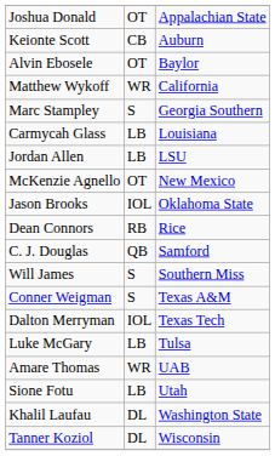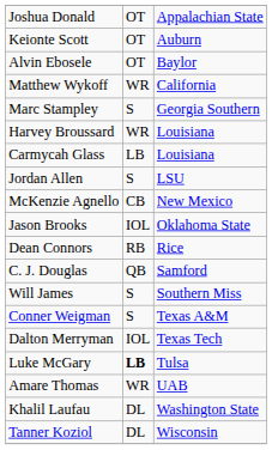Keionte Scott | column 2: CB -> OT
+ row: Harvey Broussard | WR | Louisiana
Jordan Allen | column 2: LB -> S
McKenzie Agnello | column 2: OT -> CB
Luke McGary | column 2: normal -> bold
- row: Sione Fotu | LB | Utah
